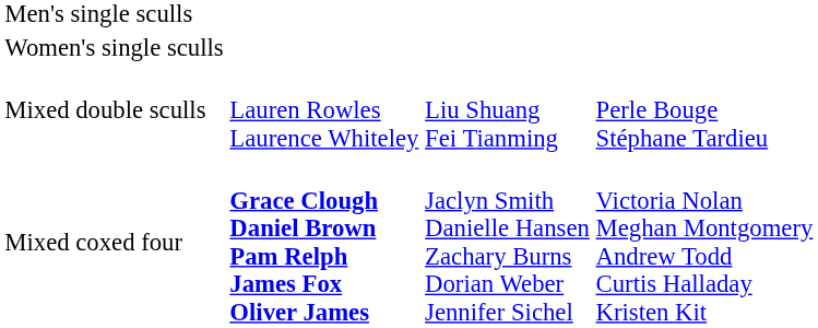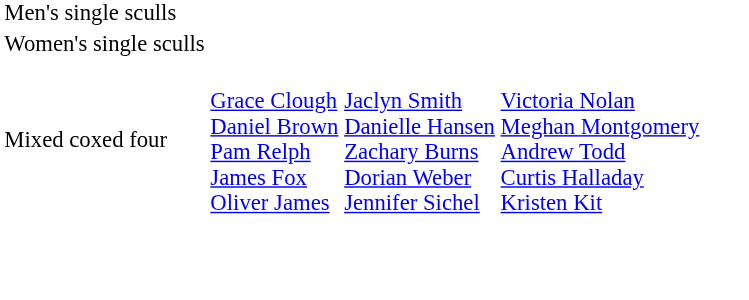- row: Mixed double sculls | Lauren Rowles Laurence Whiteley | Liu Shuang Fei Tianming | Perle Bouge Stéphane Tardieu
Mixed coxed four | column 2: bold -> normal
